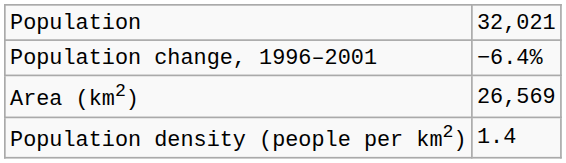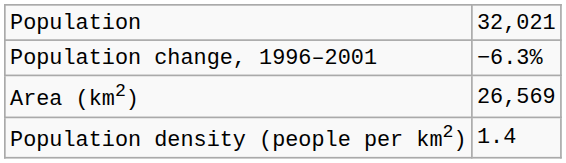Population change, 1996–2001 | column 2: −6.4% -> −6.3%
